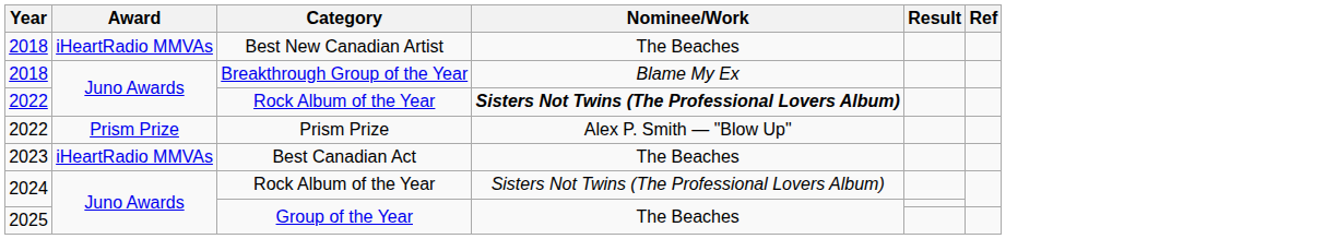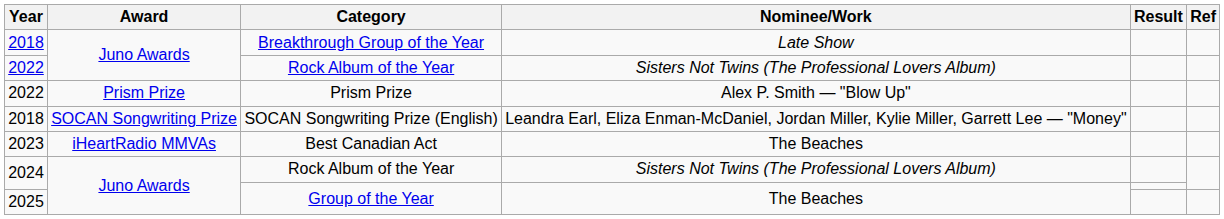- row: 2018 | iHeartRadio MMVAs | Best New Canadian Artist | The Beaches
Breakthrough Group of the Year | Nominee/Work: Blame My Ex -> Late Show
2022 / Rock Album of the Year | Nominee/Work: bold -> normal
+ row: 2018 | SOCAN Songwriting Prize | SOCAN Songwriting Prize (English) | Leandra Earl, Eliza Enman-McDaniel, Jordan Miller, Kylie Miller, Garrett Lee — "Money"
